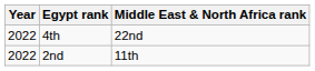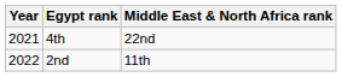4th | Year: 2022 -> 2021
